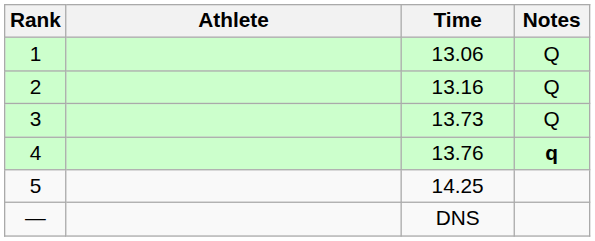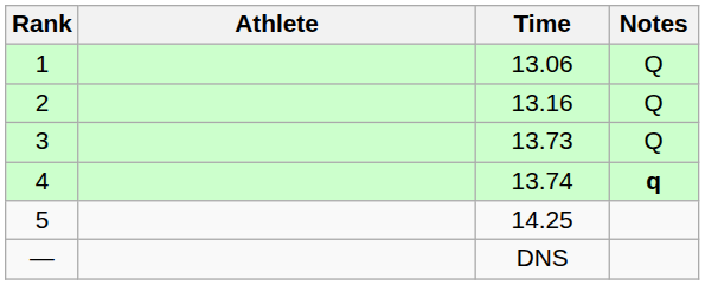4 | Time: 13.76 -> 13.74
